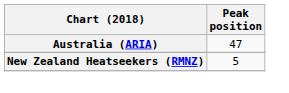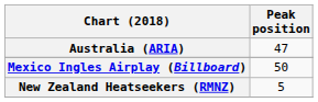+ row: Mexico Ingles Airplay (Billboard) | 50
